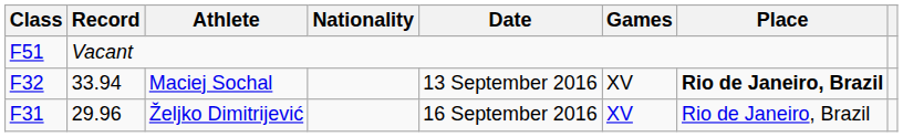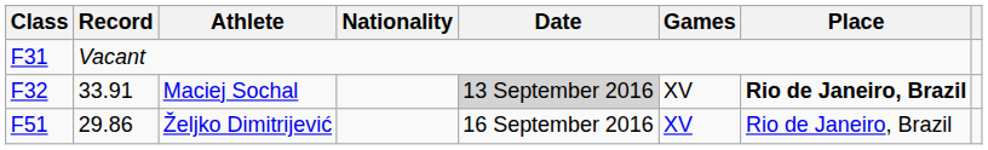Vacant | Class: F51 -> F31
Maciej Sochal | Record: 33.94 -> 33.91
Maciej Sochal | Date: no background -> lightgrey background
Željko Dimitrijević | Class: F31 -> F51
Željko Dimitrijević | Record: 29.96 -> 29.86
